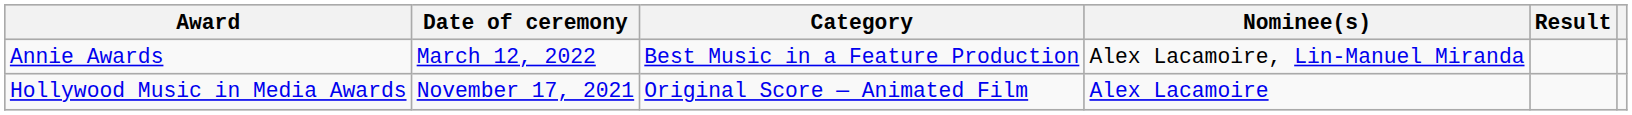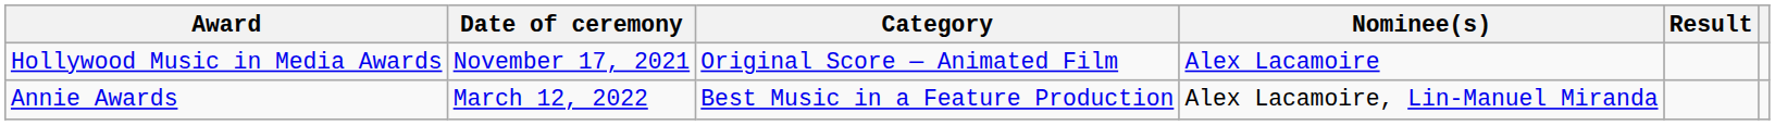rows swapped: Hollywood Music in Media Awards <-> Annie Awards
